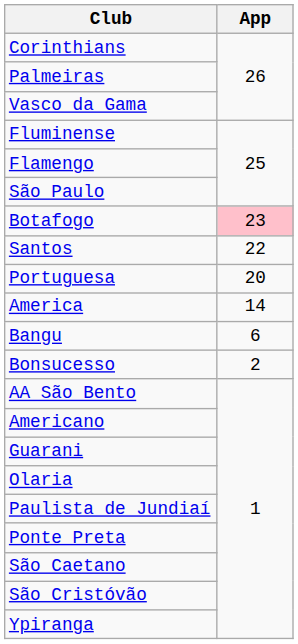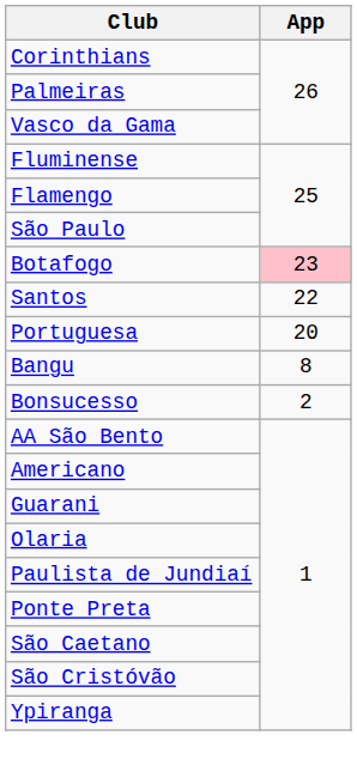- row: America | 14
Bangu | App: 6 -> 8
